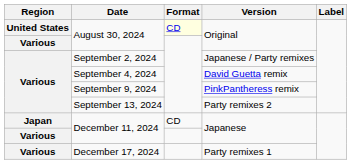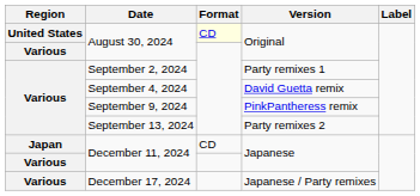September 2, 2024 | Version: Japanese / Party remixes -> Party remixes 1
December 17, 2024 | Version: Party remixes 1 -> Japanese / Party remixes
